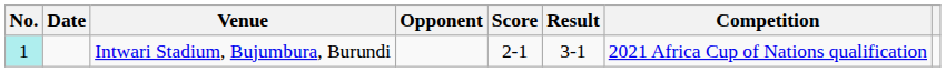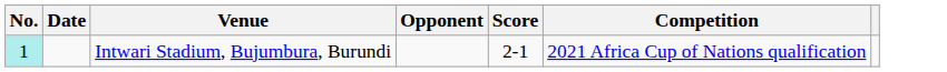- column: Result | 3-1
